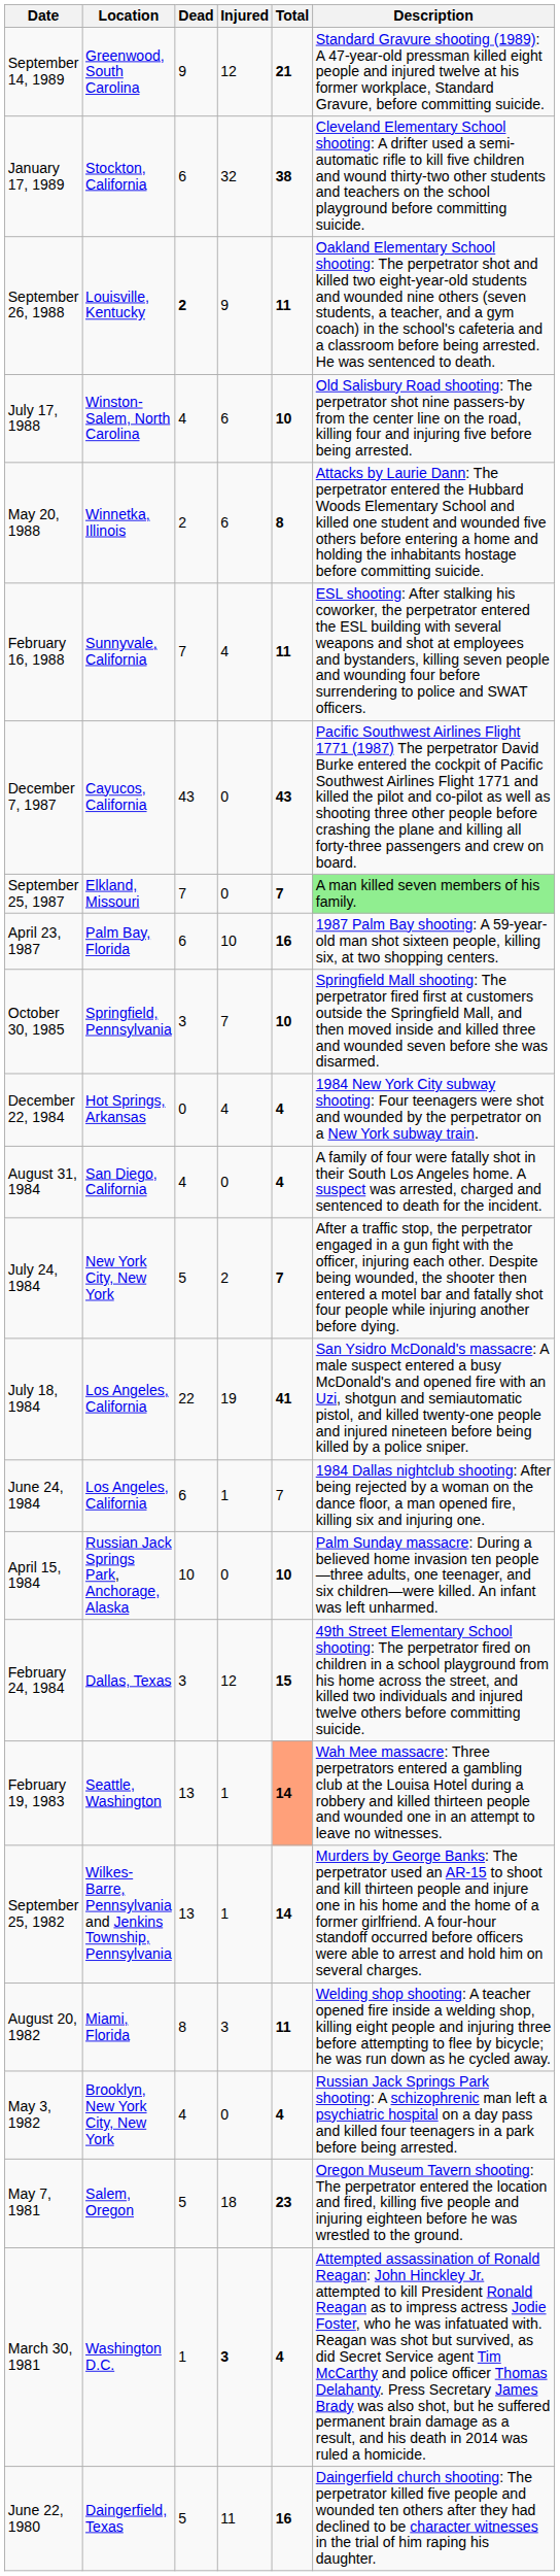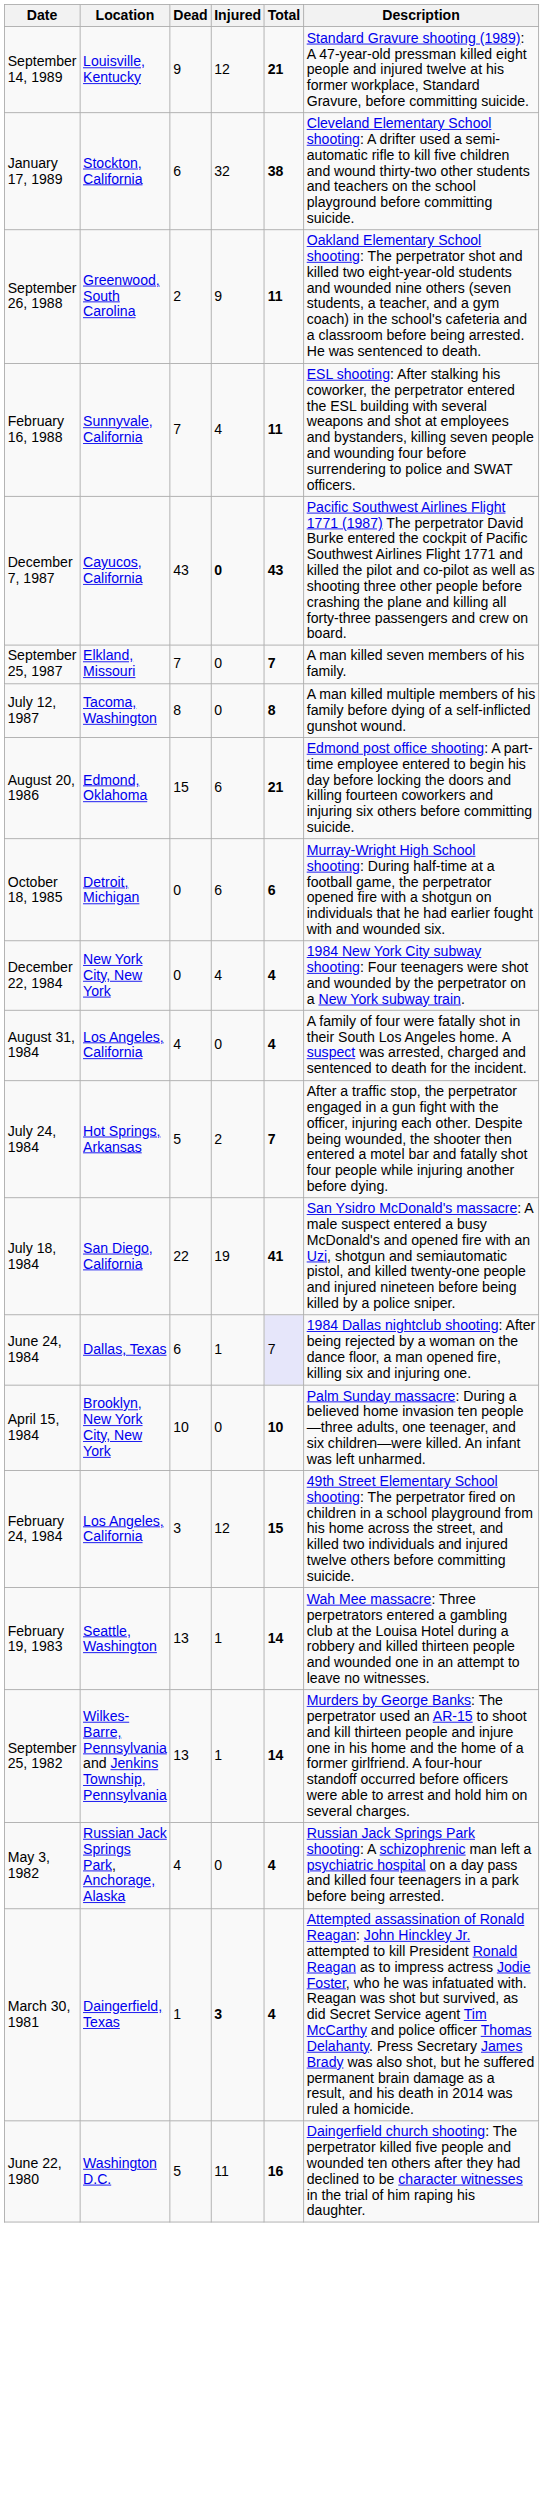September 14, 1989 | Location: Greenwood, South Carolina -> Louisville, Kentucky
September 26, 1988 | Location: Louisville, Kentucky -> Greenwood, South Carolina
September 26, 1988 | Dead: bold -> normal
- row: July 17, 1988 | Winston-Salem, North Carolina | 4 | 6 | 10 | Old Salisbury Road shooting: The perpetrator shot nine passers-by from the center line on the road, killing four and injuring five before being arrested.
- row: May 20, 1988 | Winnetka, Illinois | 2 | 6 | 8 | Attacks by Laurie Dann: The perpetrator entered the Hubbard Woods Elementary School and killed one student and wounded five others before entering a home and holding the inhabitants hostage before committing suicide.
December 7, 1987 | Injured: normal -> bold
September 25, 1987 | Description: lightgreen background -> no background
+ row: July 12, 1987 | Tacoma, Washington | 8 | 0 | 8 | A man killed multiple members of his family before dying of a self-inflicted gunshot wound.
- row: April 23, 1987 | Palm Bay, Florida | 6 | 10 | 16 | 1987 Palm Bay shooting: A 59-year-old man shot sixteen people, killing six, at two shopping centers.
+ row: August 20, 1986 | Edmond, Oklahoma | 15 | 6 | 21 | Edmond post office shooting: A part-time employee entered to begin his day before locking the doors and killing fourteen coworkers and injuring six others before committing suicide.
- row: October 30, 1985 | Springfield, Pennsylvania | 3 | 7 | 10 | Springfield Mall shooting: The perpetrator fired first at customers outside the Springfield Mall, and then moved inside and killed three and wounded seven before she was disarmed.
+ row: October 18, 1985 | Detroit, Michigan | 0 | 6 | 6 | Murray-Wright High School shooting: During half-time at a football game, the perpetrator opened fire with a shotgun on individuals that he had earlier fought with and wounded six.
December 22, 1984 | Location: Hot Springs, Arkansas -> New York City, New York
August 31, 1984 | Location: San Diego, California -> Los Angeles, California
July 24, 1984 | Location: New York City, New York -> Hot Springs, Arkansas
July 18, 1984 | Location: Los Angeles, California -> San Diego, California
June 24, 1984 | Location: Los Angeles, California -> Dallas, Texas
June 24, 1984 | Total: no background -> lavender background
April 15, 1984 | Location: Russian Jack Springs Park, Anchorage, Alaska -> Brooklyn, New York City, New York
February 24, 1984 | Location: Dallas, Texas -> Los Angeles, California
February 19, 1983 | Total: lightsalmon background -> no background
- row: August 20, 1982 | Miami, Florida | 8 | 3 | 11 | Welding shop shooting: A teacher opened fire inside a welding shop, killing eight people and injuring three before attempting to flee by bicycle; he was run down as he cycled away.
May 3, 1982 | Location: Brooklyn, New York City, New York -> Russian Jack Springs Park, Anchorage, Alaska
- row: May 7, 1981 | Salem, Oregon | 5 | 18 | 23 | Oregon Museum Tavern shooting: The perpetrator entered the location and fired, killing five people and injuring eighteen before he was wrestled to the ground.
March 30, 1981 | Location: Washington D.C. -> Daingerfield, Texas
June 22, 1980 | Location: Daingerfield, Texas -> Washington D.C.
